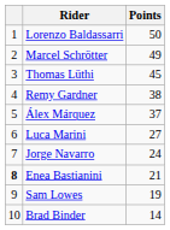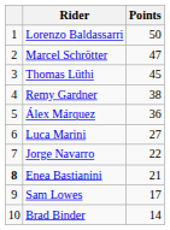Marcel Schrötter | Points: 49 -> 47
Álex Márquez | Points: 37 -> 36
Jorge Navarro | Points: 24 -> 22
Sam Lowes | Points: 19 -> 17
